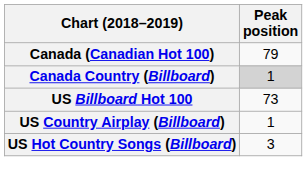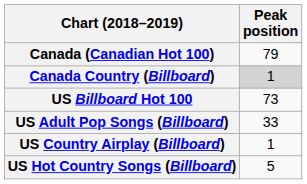+ row: US Adult Pop Songs (Billboard) | 33
US Hot Country Songs (Billboard) | Peak position: 3 -> 5
